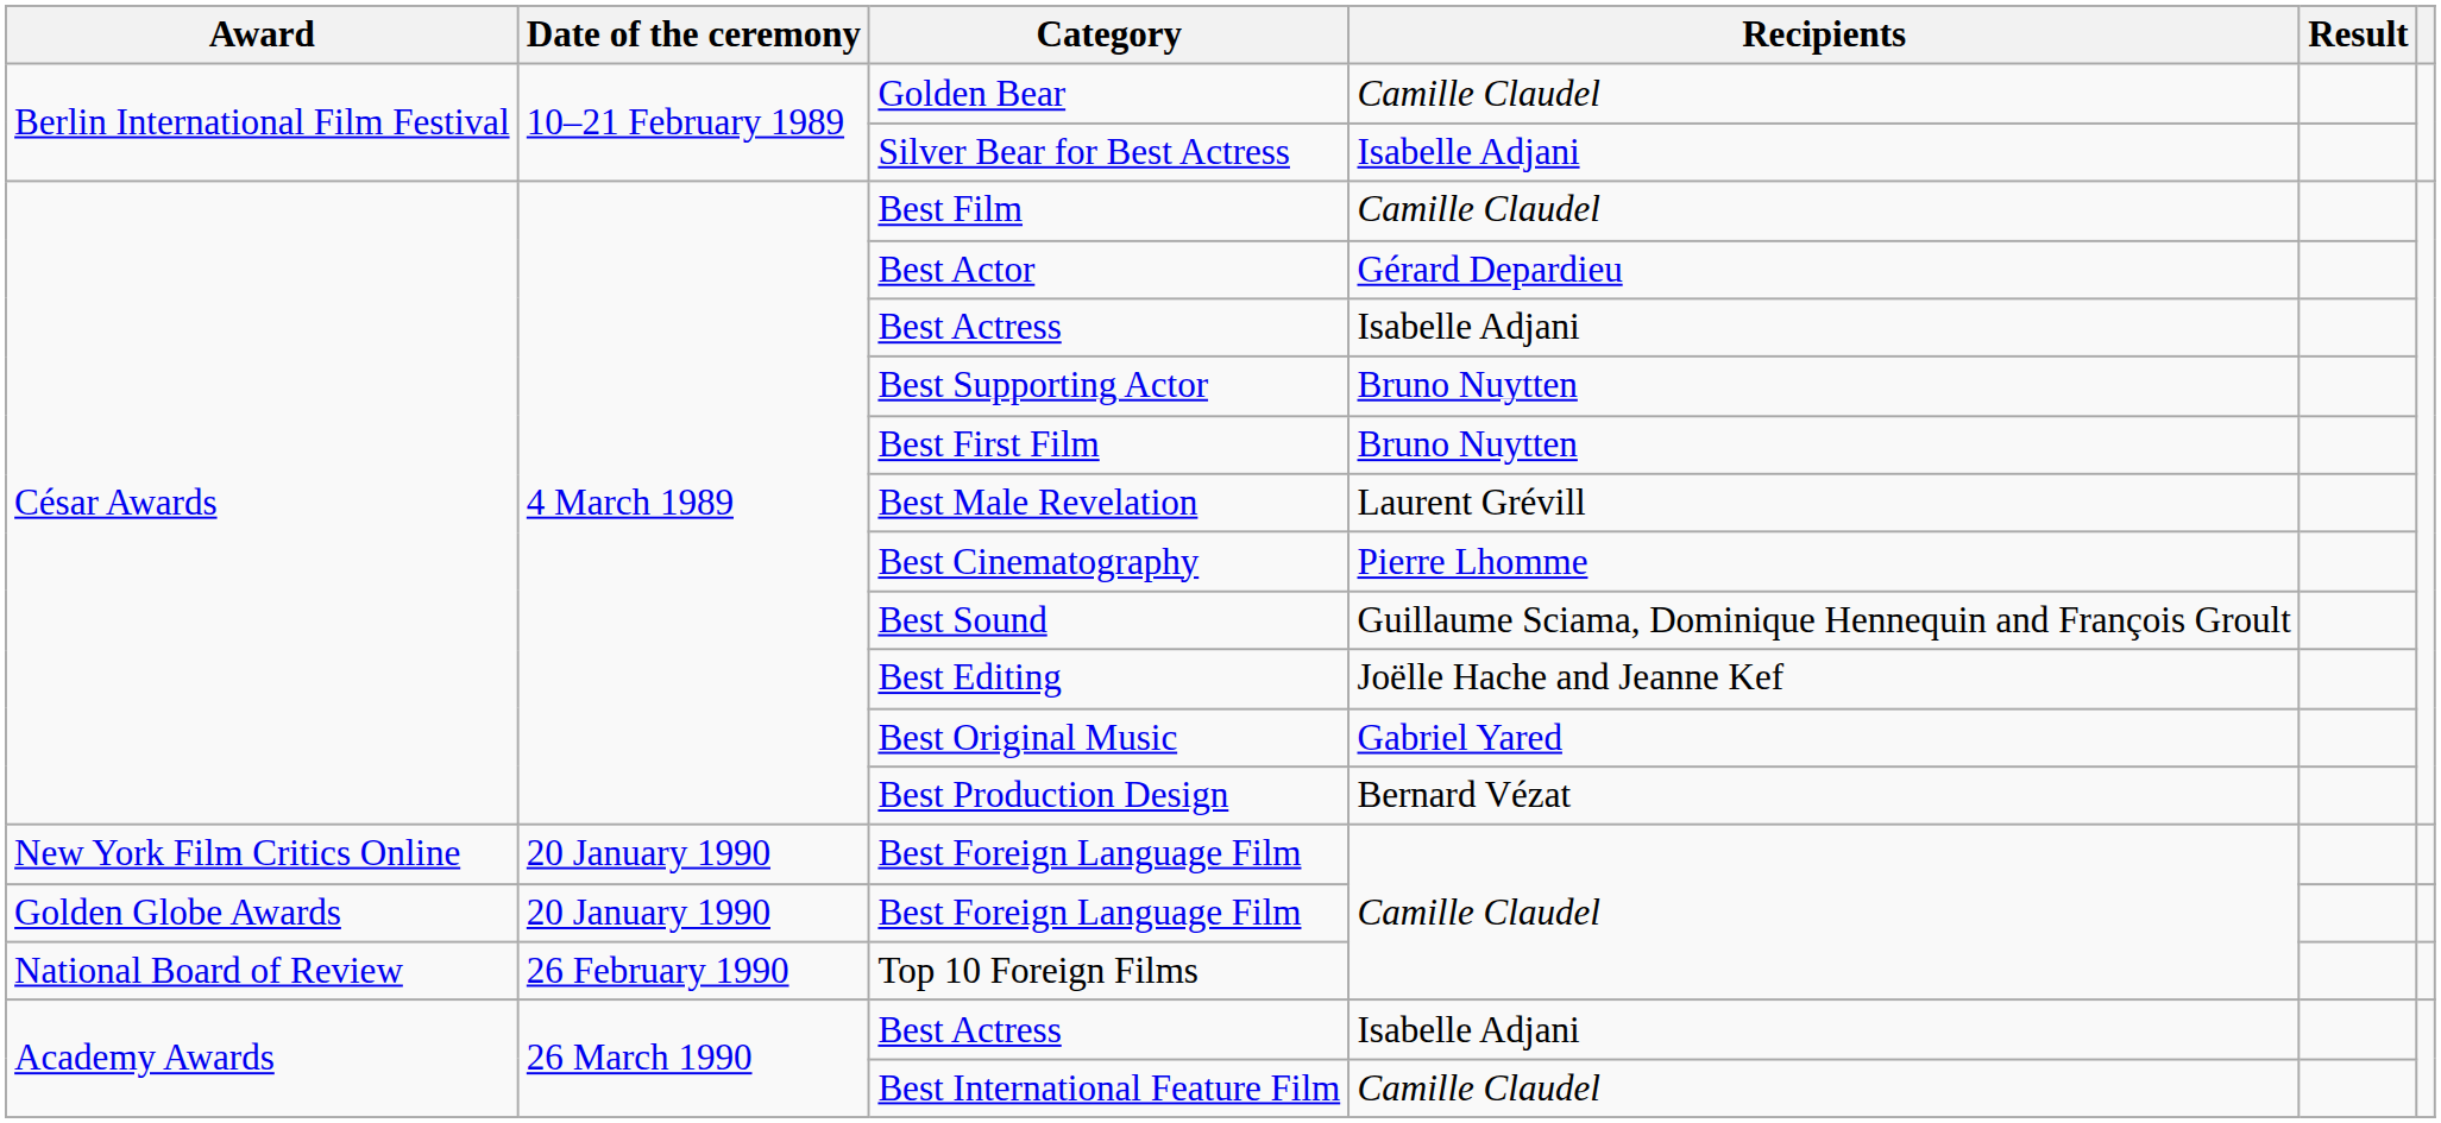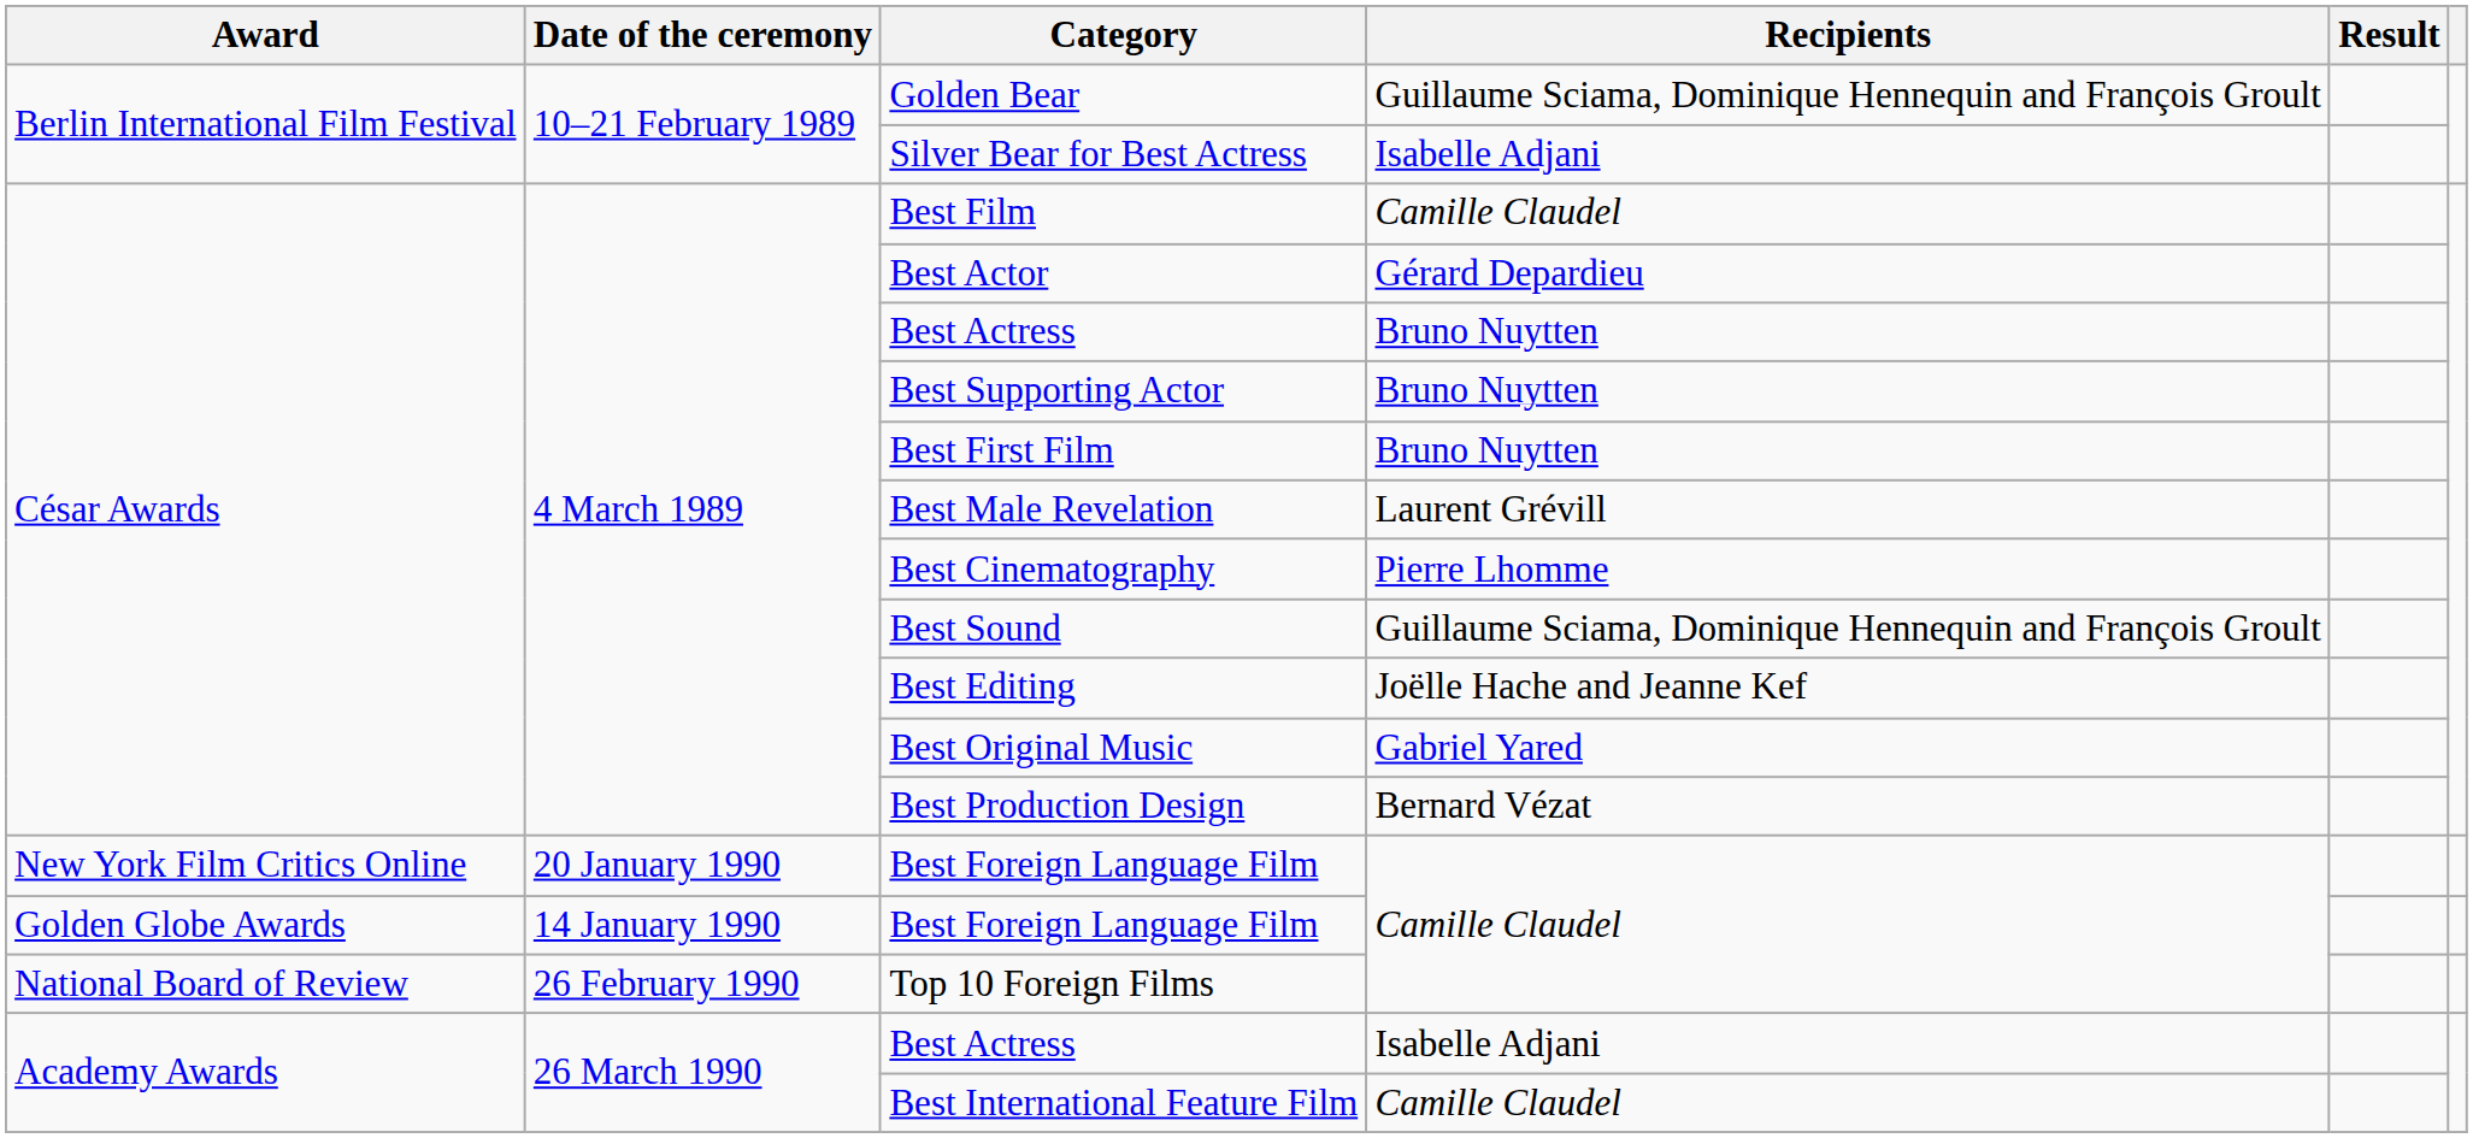Golden Bear | Recipients: Camille Claudel -> Guillaume Sciama, Dominique Hennequin and François Groult
César Awards / Best Actress | Recipients: Isabelle Adjani -> Bruno Nuytten
Golden Globe Awards / Best Foreign Language Film | Date of the ceremony: 20 January 1990 -> 14 January 1990
